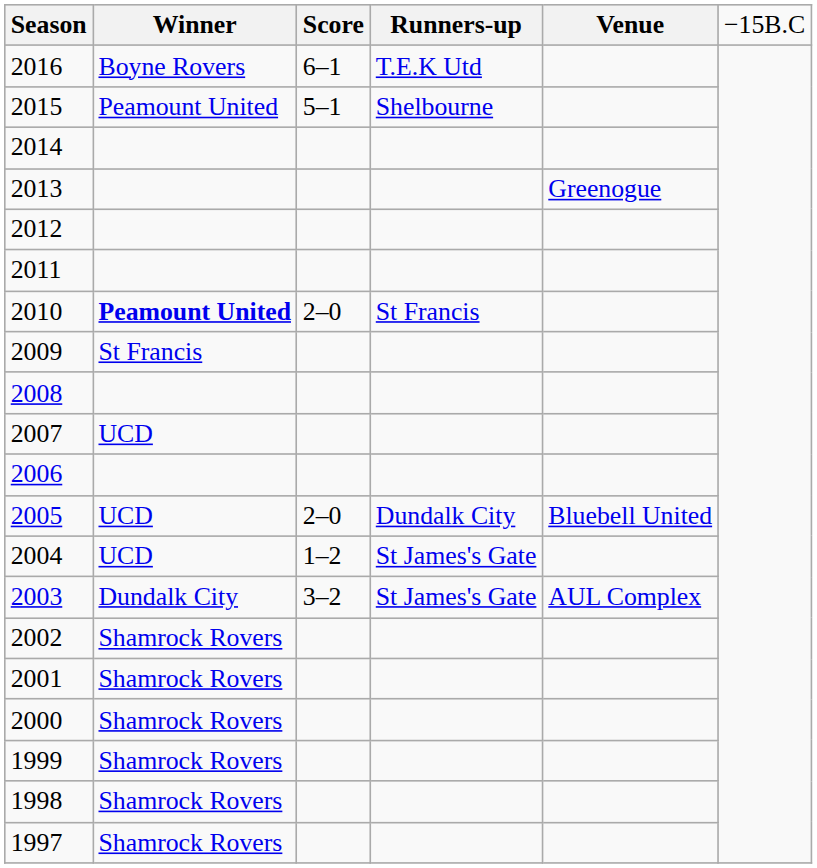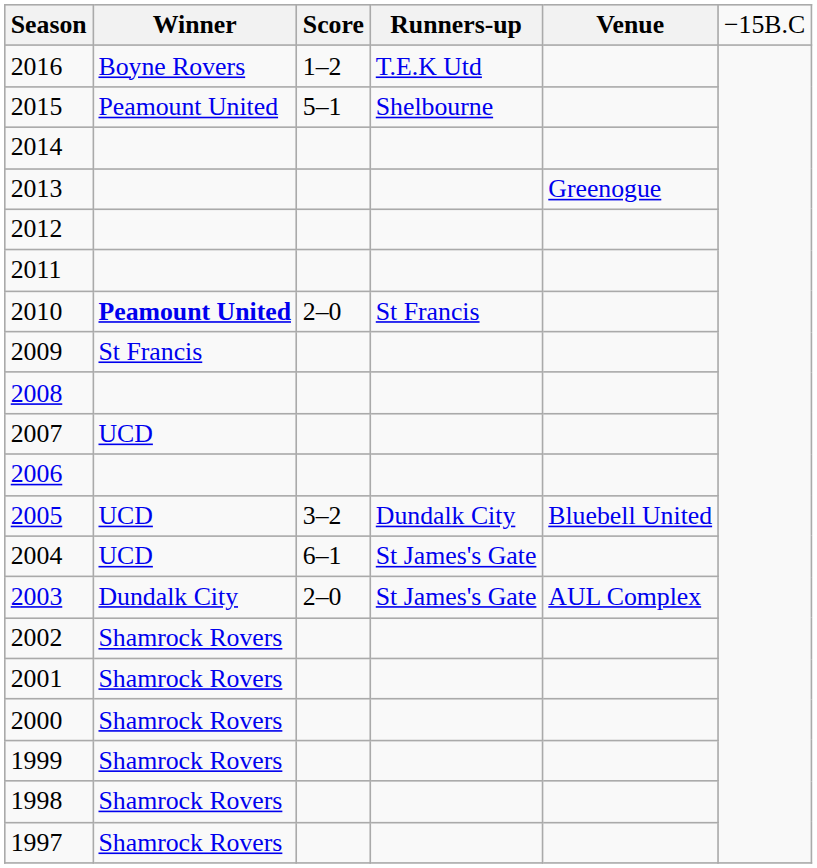2016 | column 3: 6–1 -> 1–2
2005 | column 3: 2–0 -> 3–2
2004 | column 3: 1–2 -> 6–1
2003 | column 3: 3–2 -> 2–0
